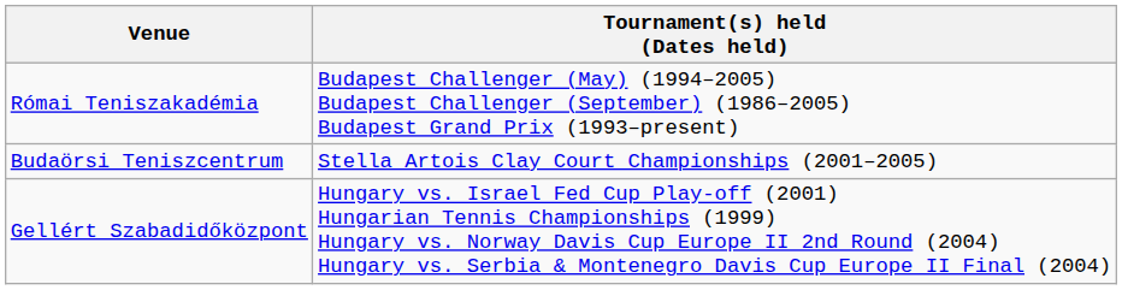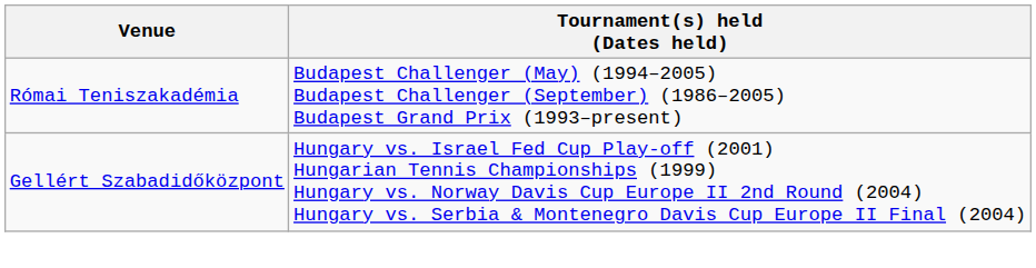- row: Budaörsi Teniszcentrum | Stella Artois Clay Court Championships (2001–2005)
